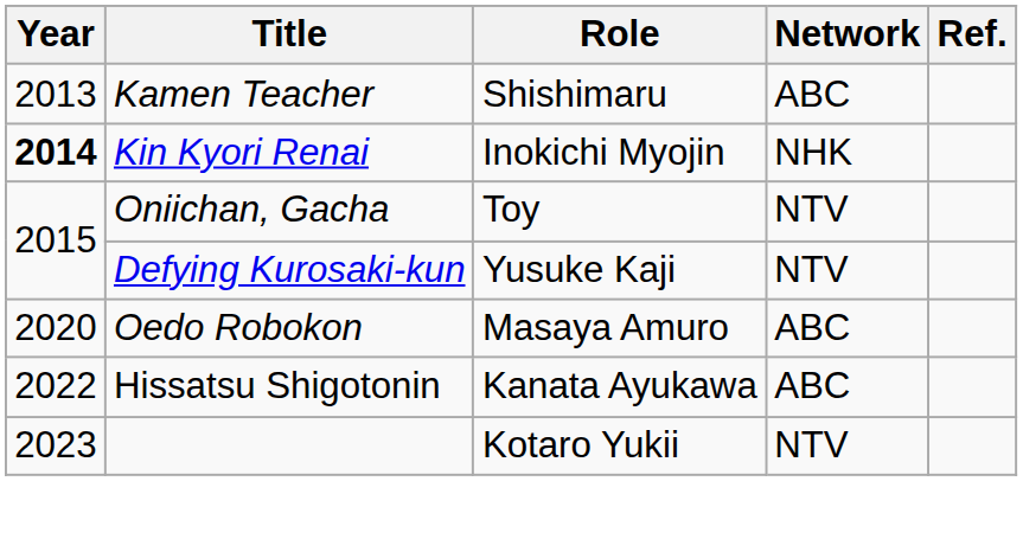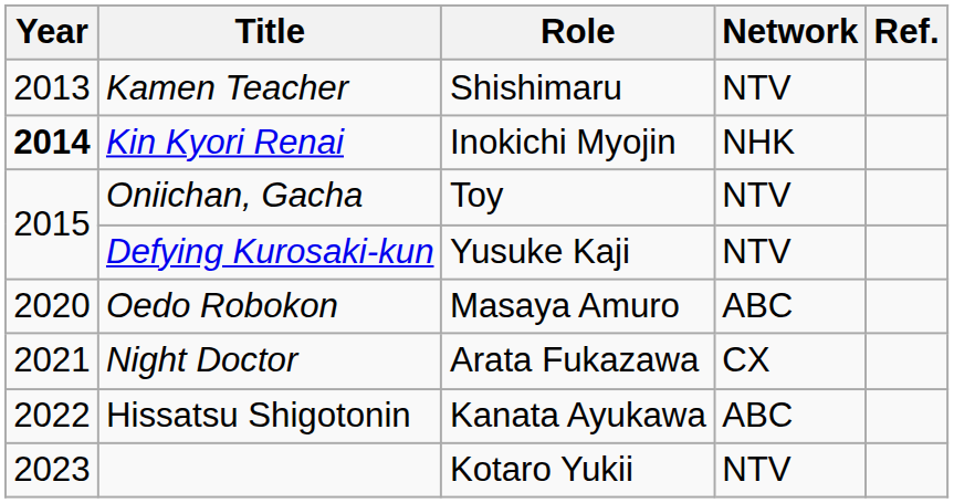Kamen Teacher | Network: ABC -> NTV
+ row: 2021 | Night Doctor | Arata Fukazawa | CX
